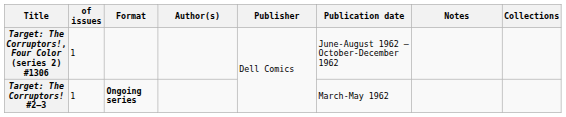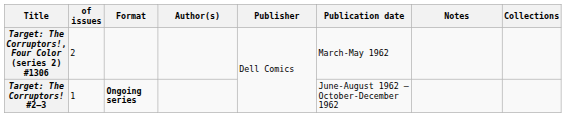Target: The Corruptors!, Four Color (series 2) #1306 | of issues: 1 -> 2
Target: The Corruptors!, Four Color (series 2) #1306 | Publication date: June-August 1962 – October-December 1962 -> March-May 1962
Target: The Corruptors! #2–3 | Publication date: March-May 1962 -> June-August 1962 – October-December 1962
